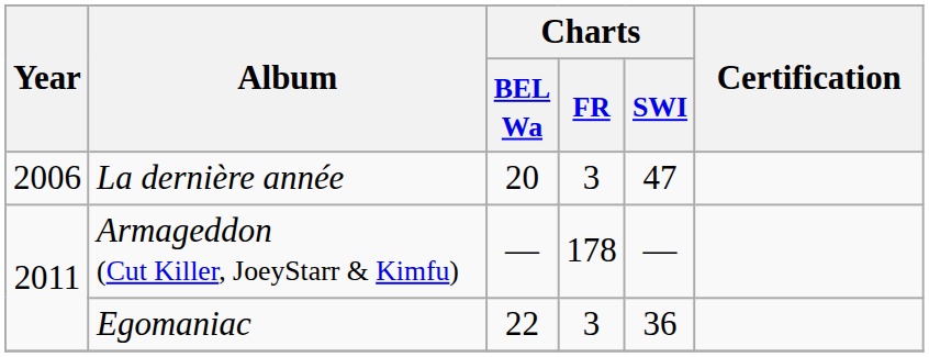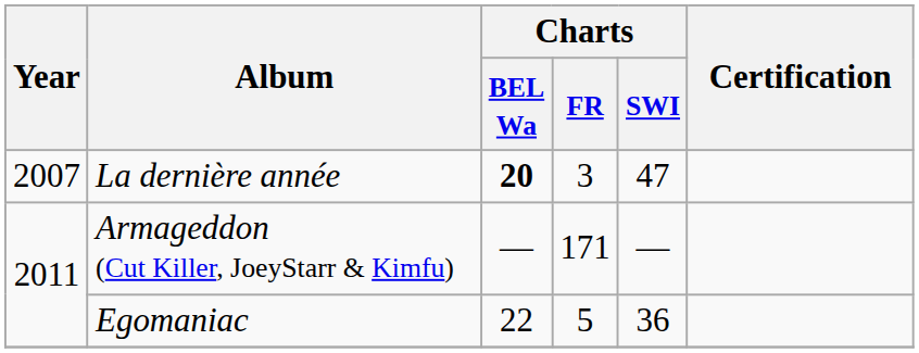La dernière année | Year: 2006 -> 2007
La dernière année | Charts / BEL Wa: normal -> bold
Armageddon (Cut Killer, JoeyStarr & Kimfu) | Charts / FR: 178 -> 171
Egomaniac | Charts / FR: 3 -> 5
